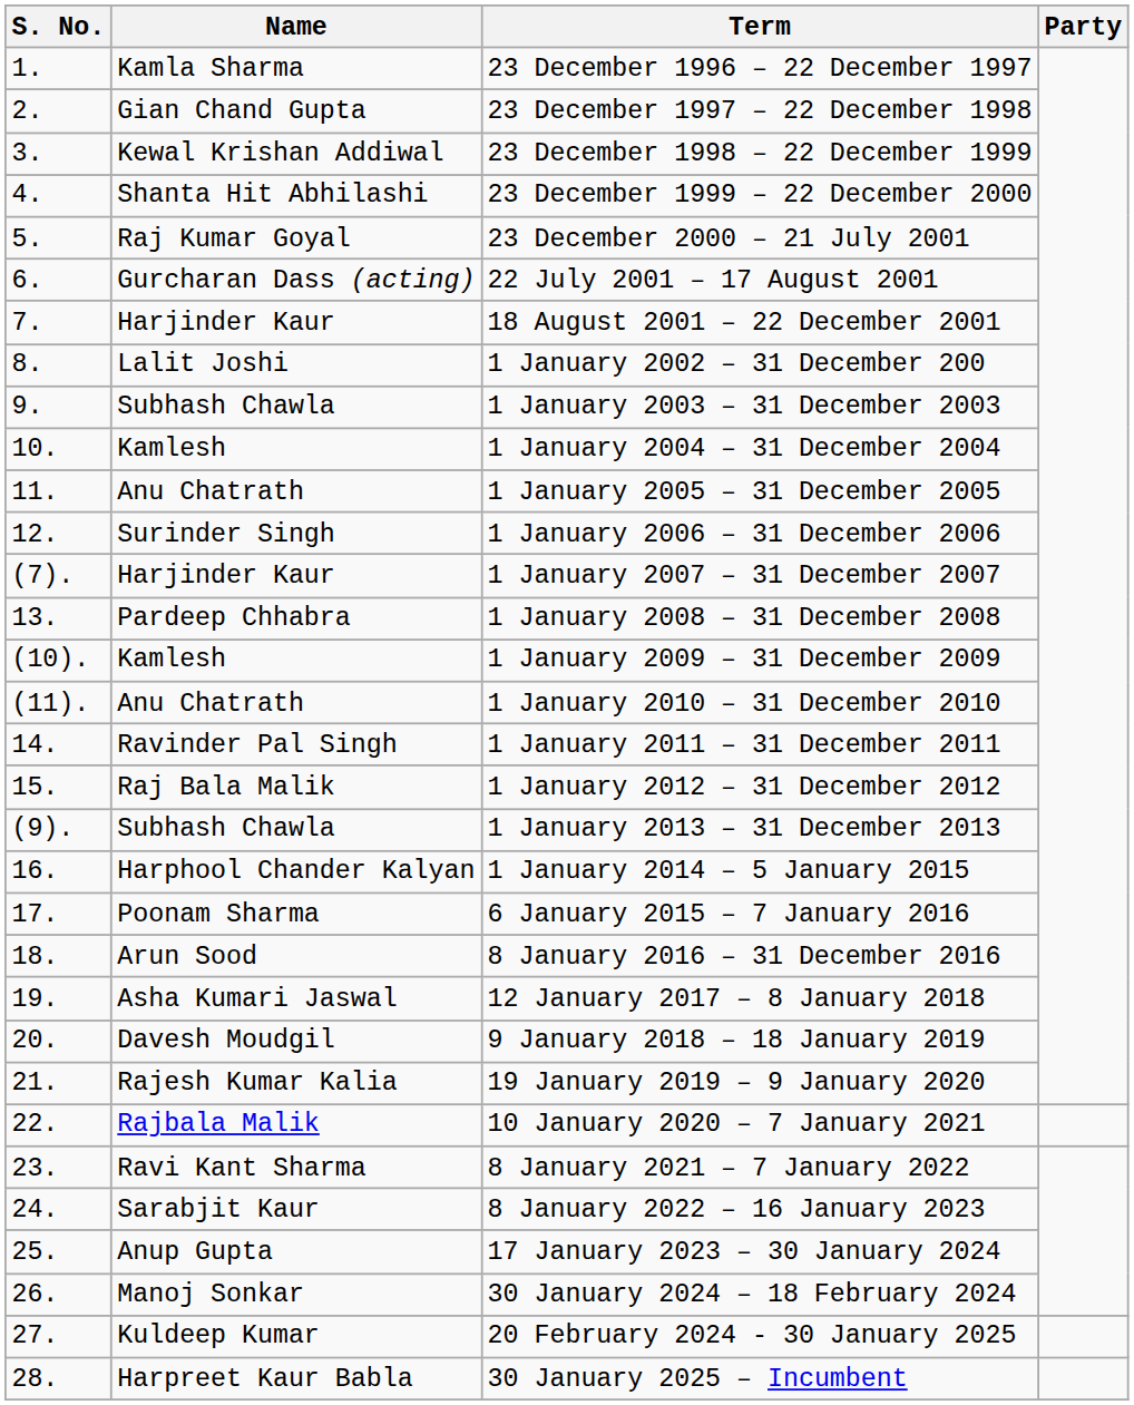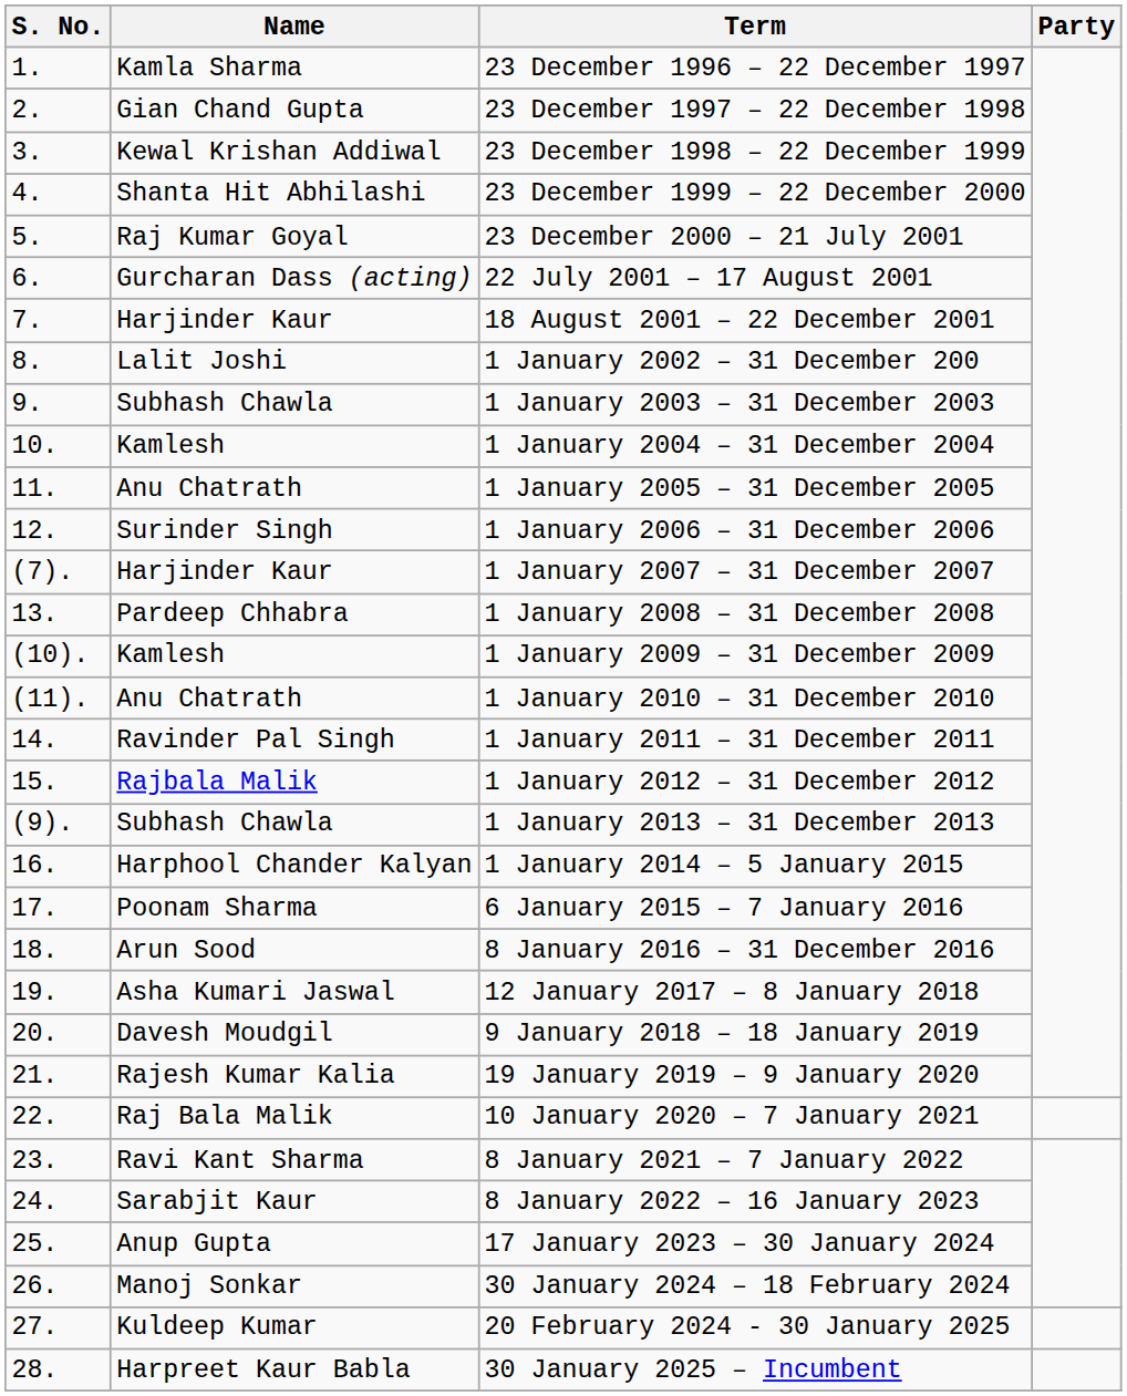1 January 2012 – 31 December 2012 | Name: Raj Bala Malik -> Rajbala Malik
10 January 2020 – 7 January 2021 | Name: Rajbala Malik -> Raj Bala Malik
